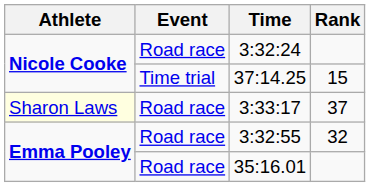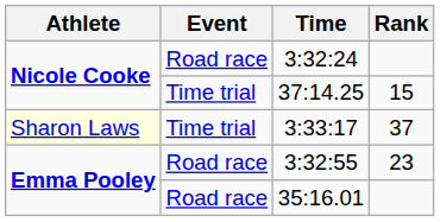3:33:17 | Event: Road race -> Time trial
3:32:55 | Rank: 32 -> 23
